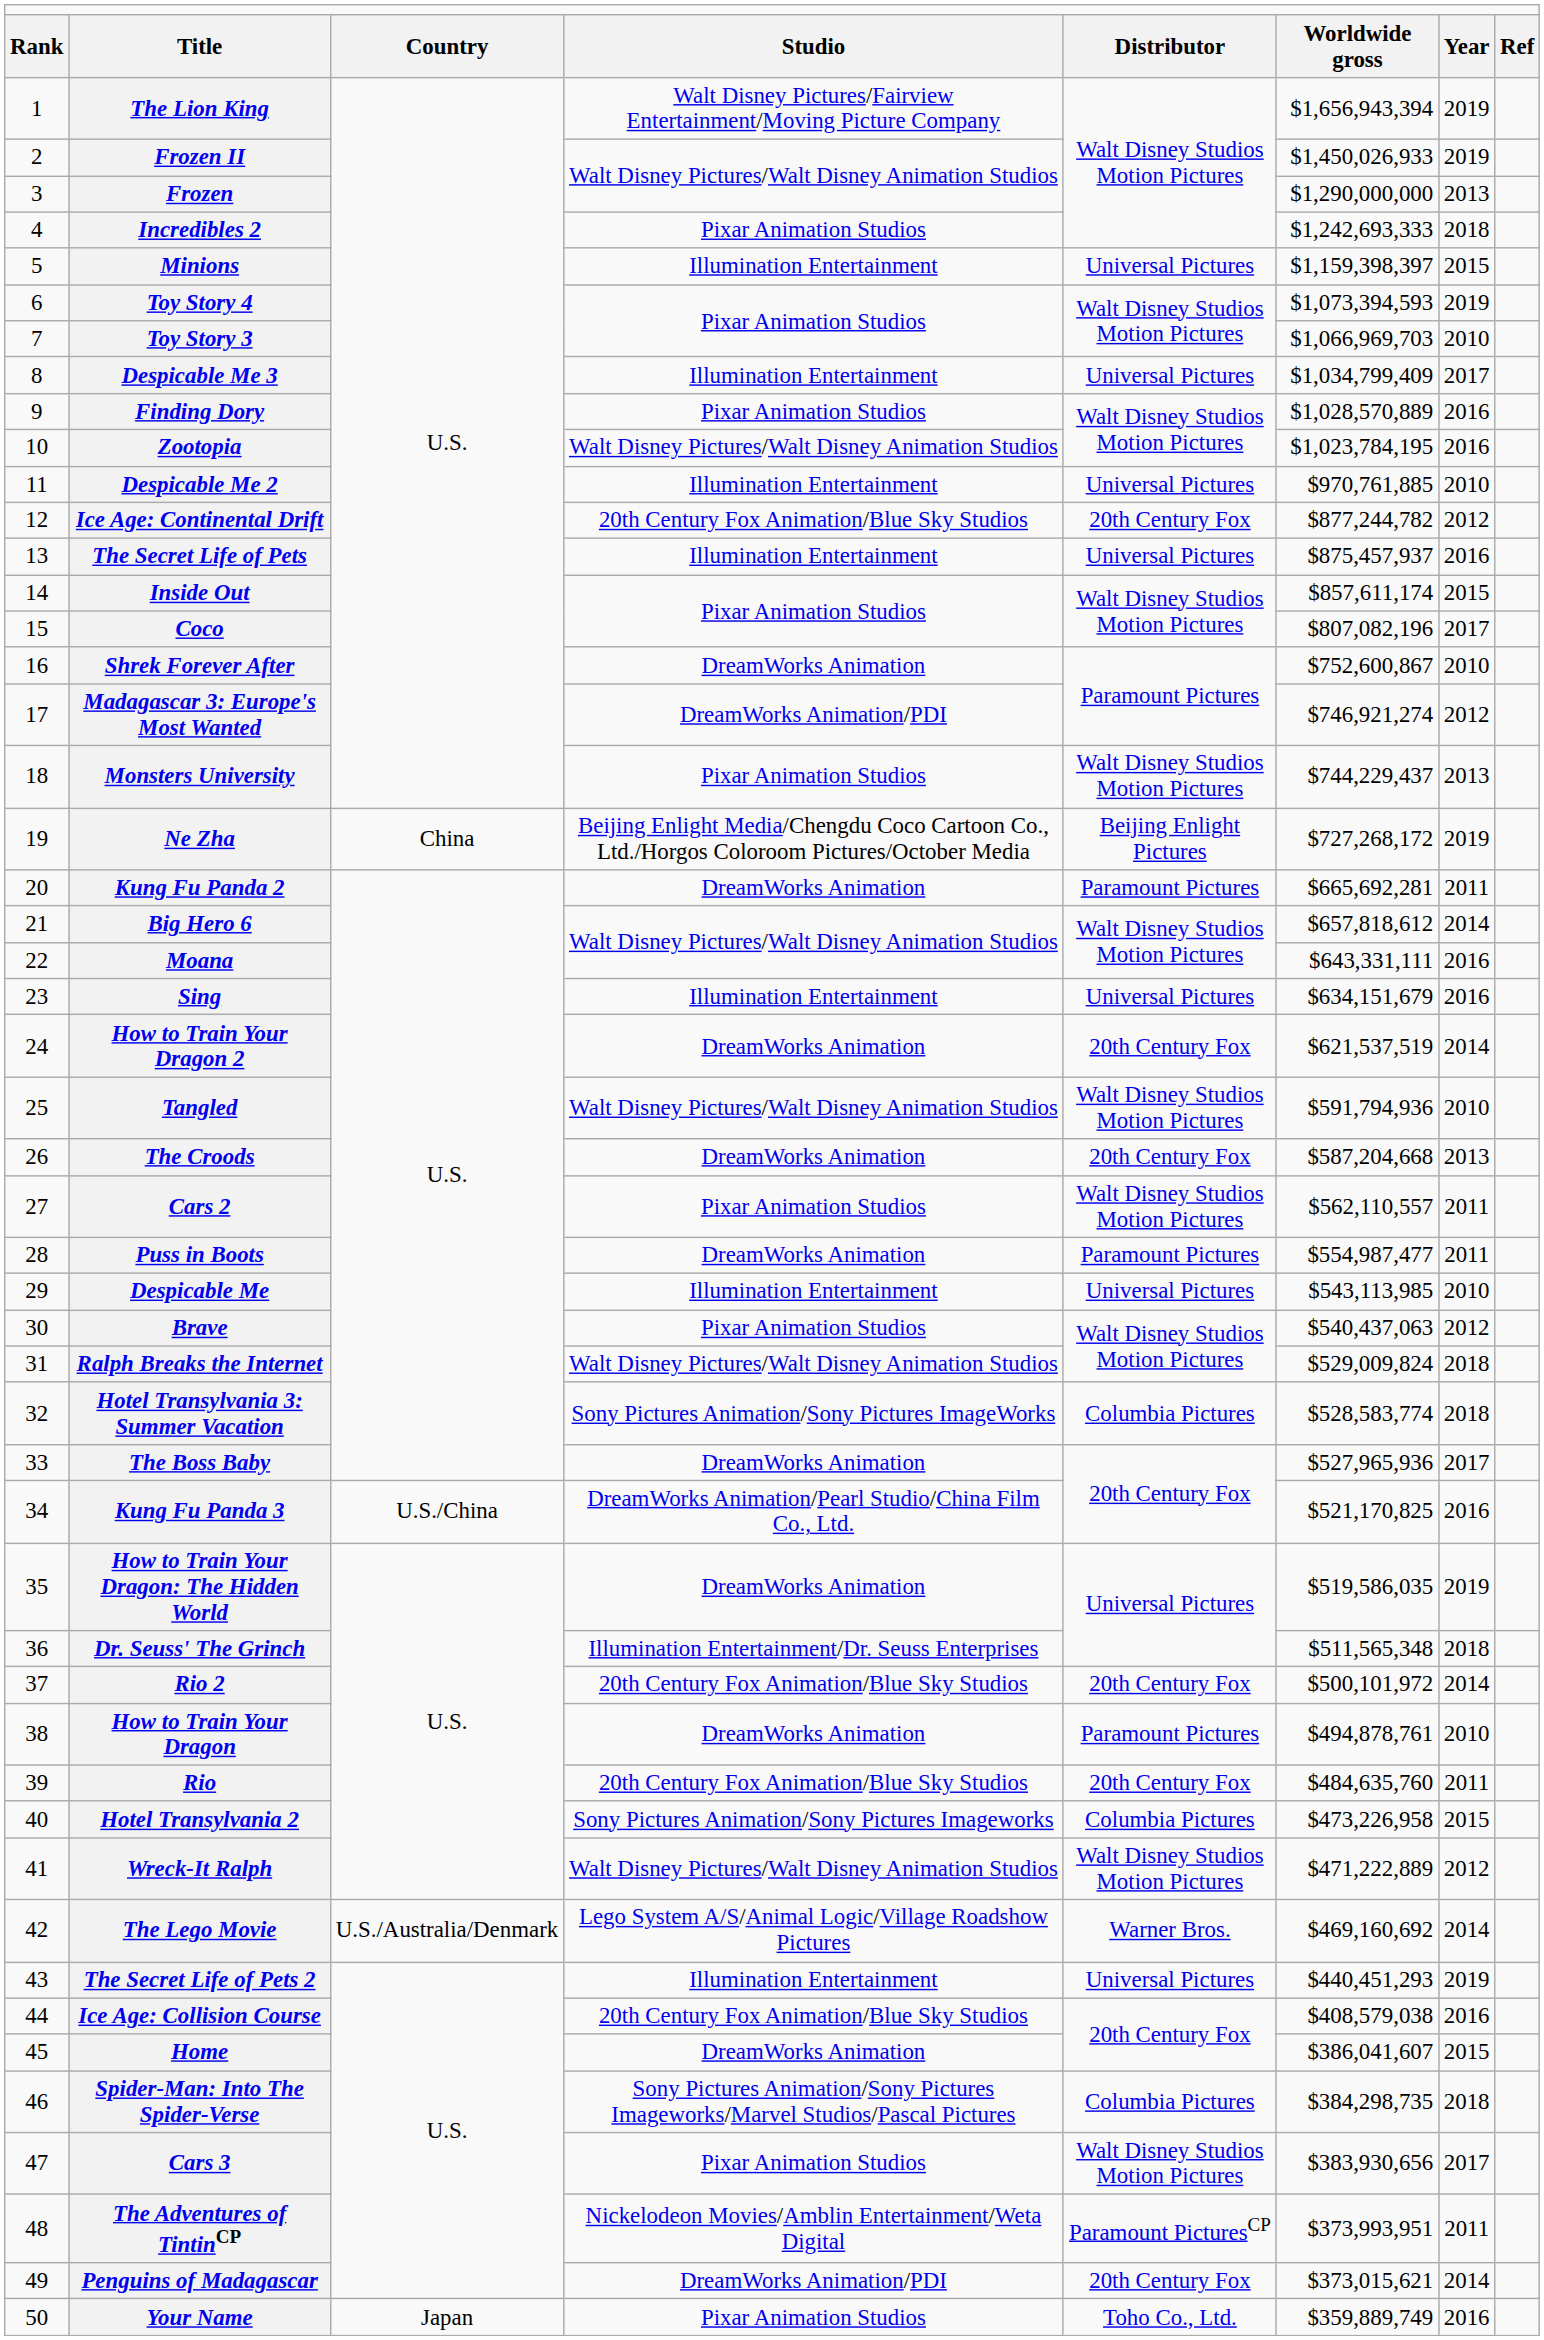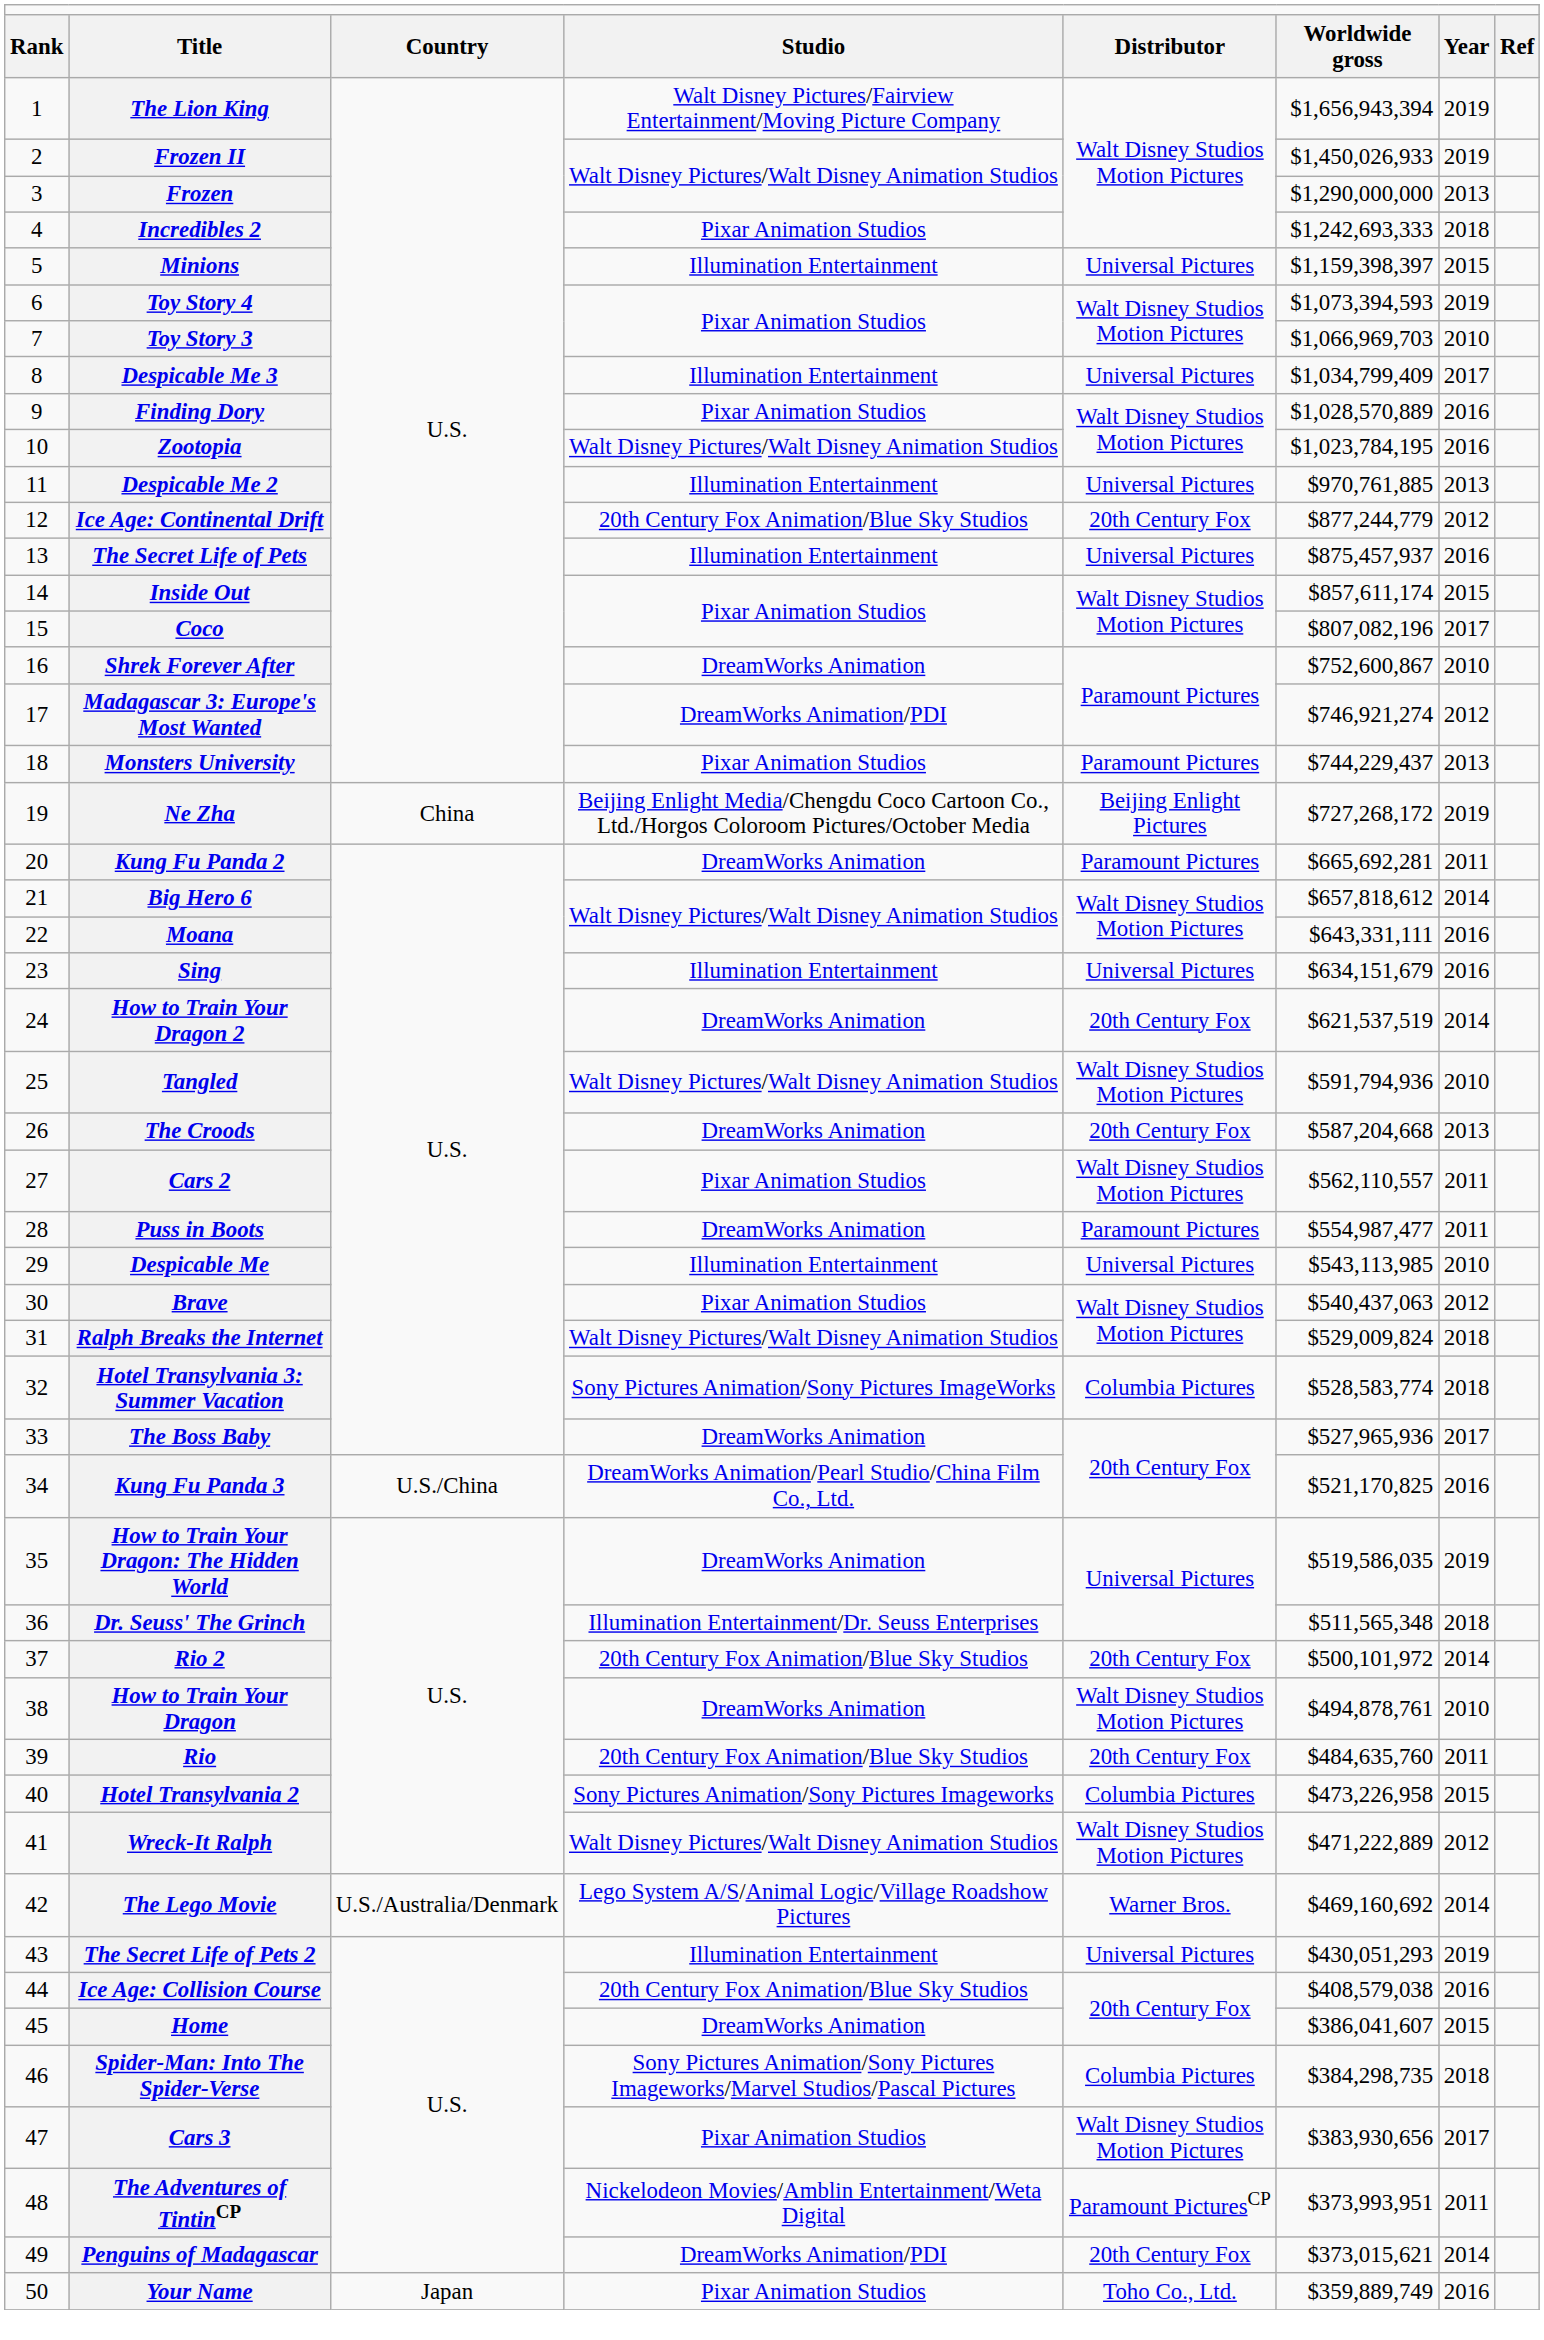Despicable Me 2 | column 7: 2010 -> 2013
Ice Age: Continental Drift | column 6: $877,244,782 -> $877,244,779
Monsters University | column 5: Walt Disney Studios Motion Pictures -> Paramount Pictures
How to Train Your Dragon | column 5: Paramount Pictures -> Walt Disney Studios Motion Pictures
The Secret Life of Pets 2 | column 6: $440,451,293 -> $430,051,293
